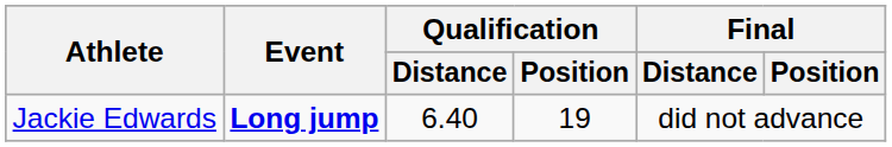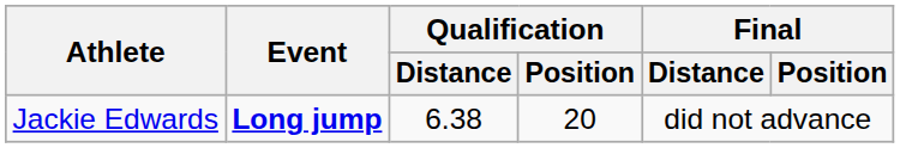Jackie Edwards | Qualification / Distance: 6.40 -> 6.38
Jackie Edwards | Qualification / Position: 19 -> 20
